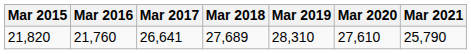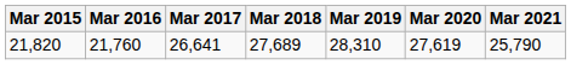21,820 | Mar 2020: 27,610 -> 27,619
